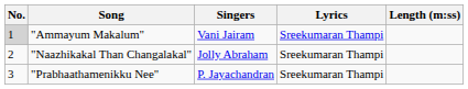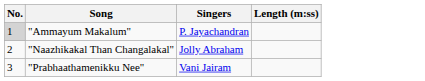- column: Lyrics | Sreekumaran Thampi | Sreekumaran Thampi | Sreekumaran Thampi
"Ammayum Makalum" | Singers: Vani Jairam -> P. Jayachandran
"Prabhaathamenikku Nee" | Singers: P. Jayachandran -> Vani Jairam
